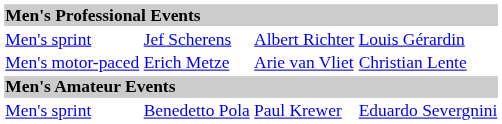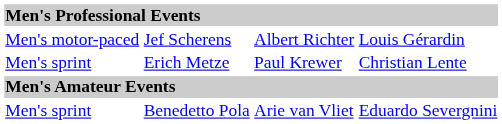Jef Scherens | column 1: Men's sprint -> Men's motor-paced
Erich Metze | column 1: Men's motor-paced -> Men's sprint
Erich Metze | column 3: Arie van Vliet -> Paul Krewer
Benedetto Pola | column 3: Paul Krewer -> Arie van Vliet
